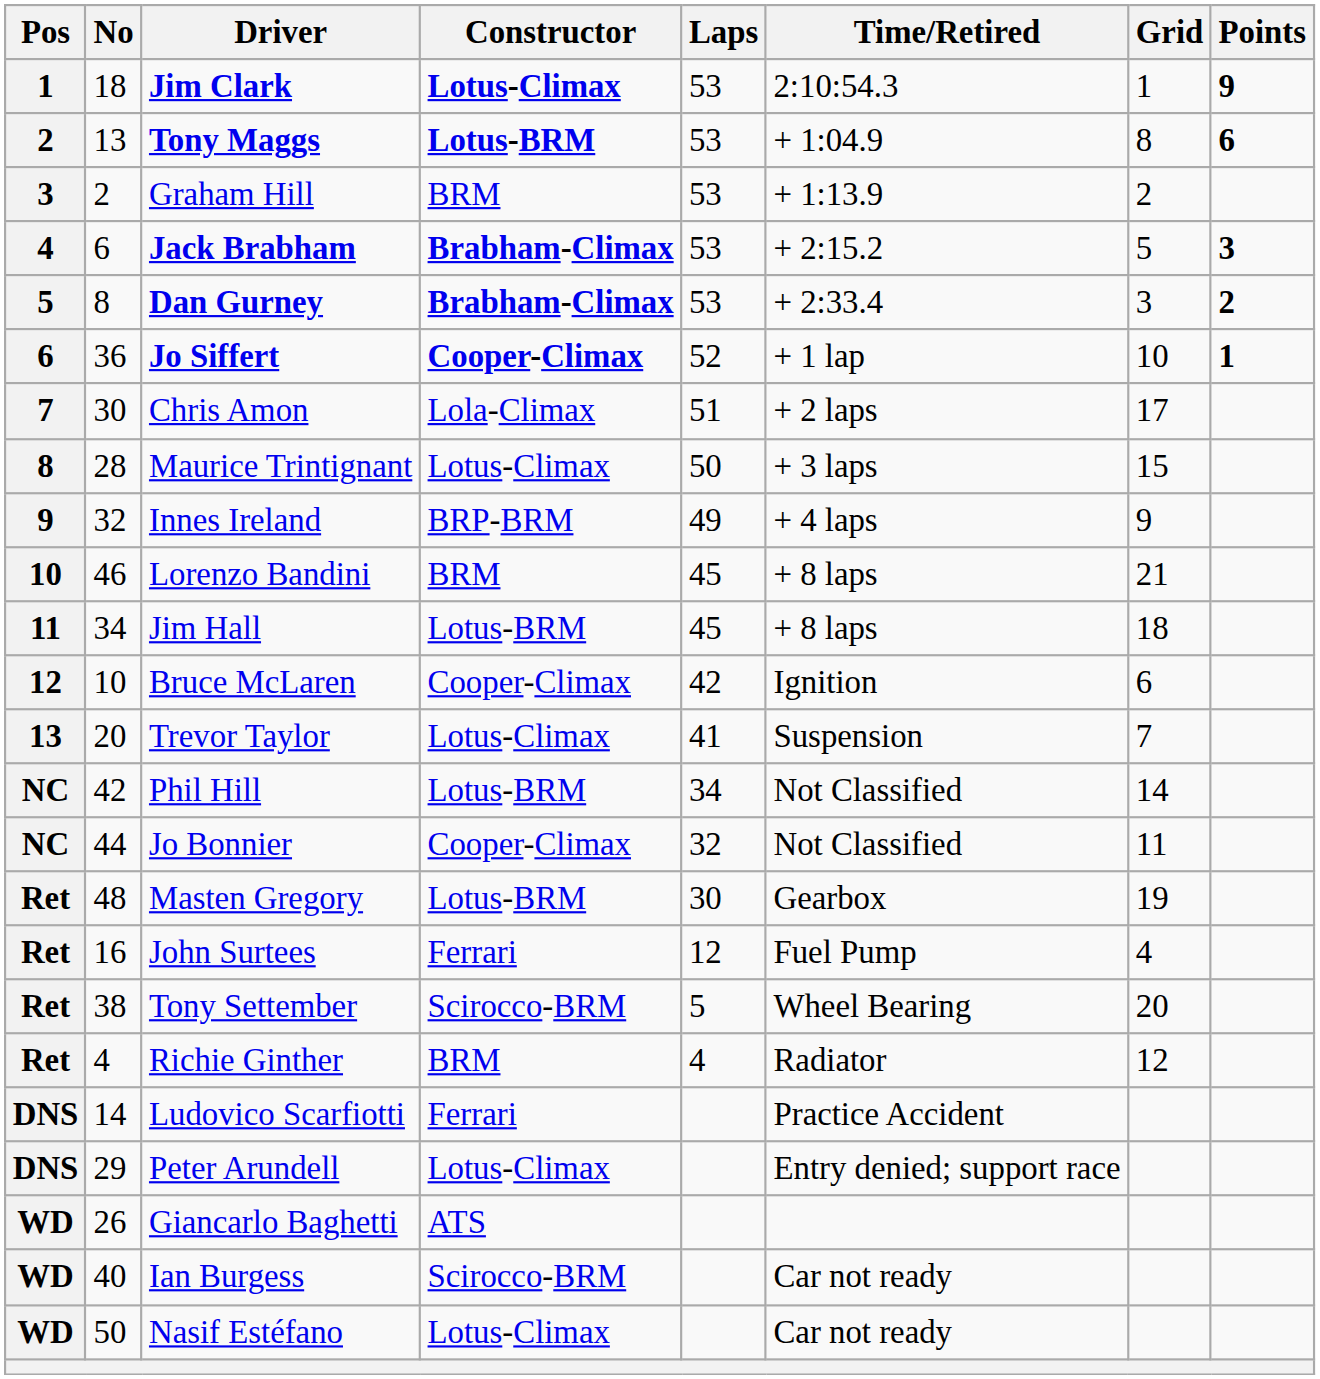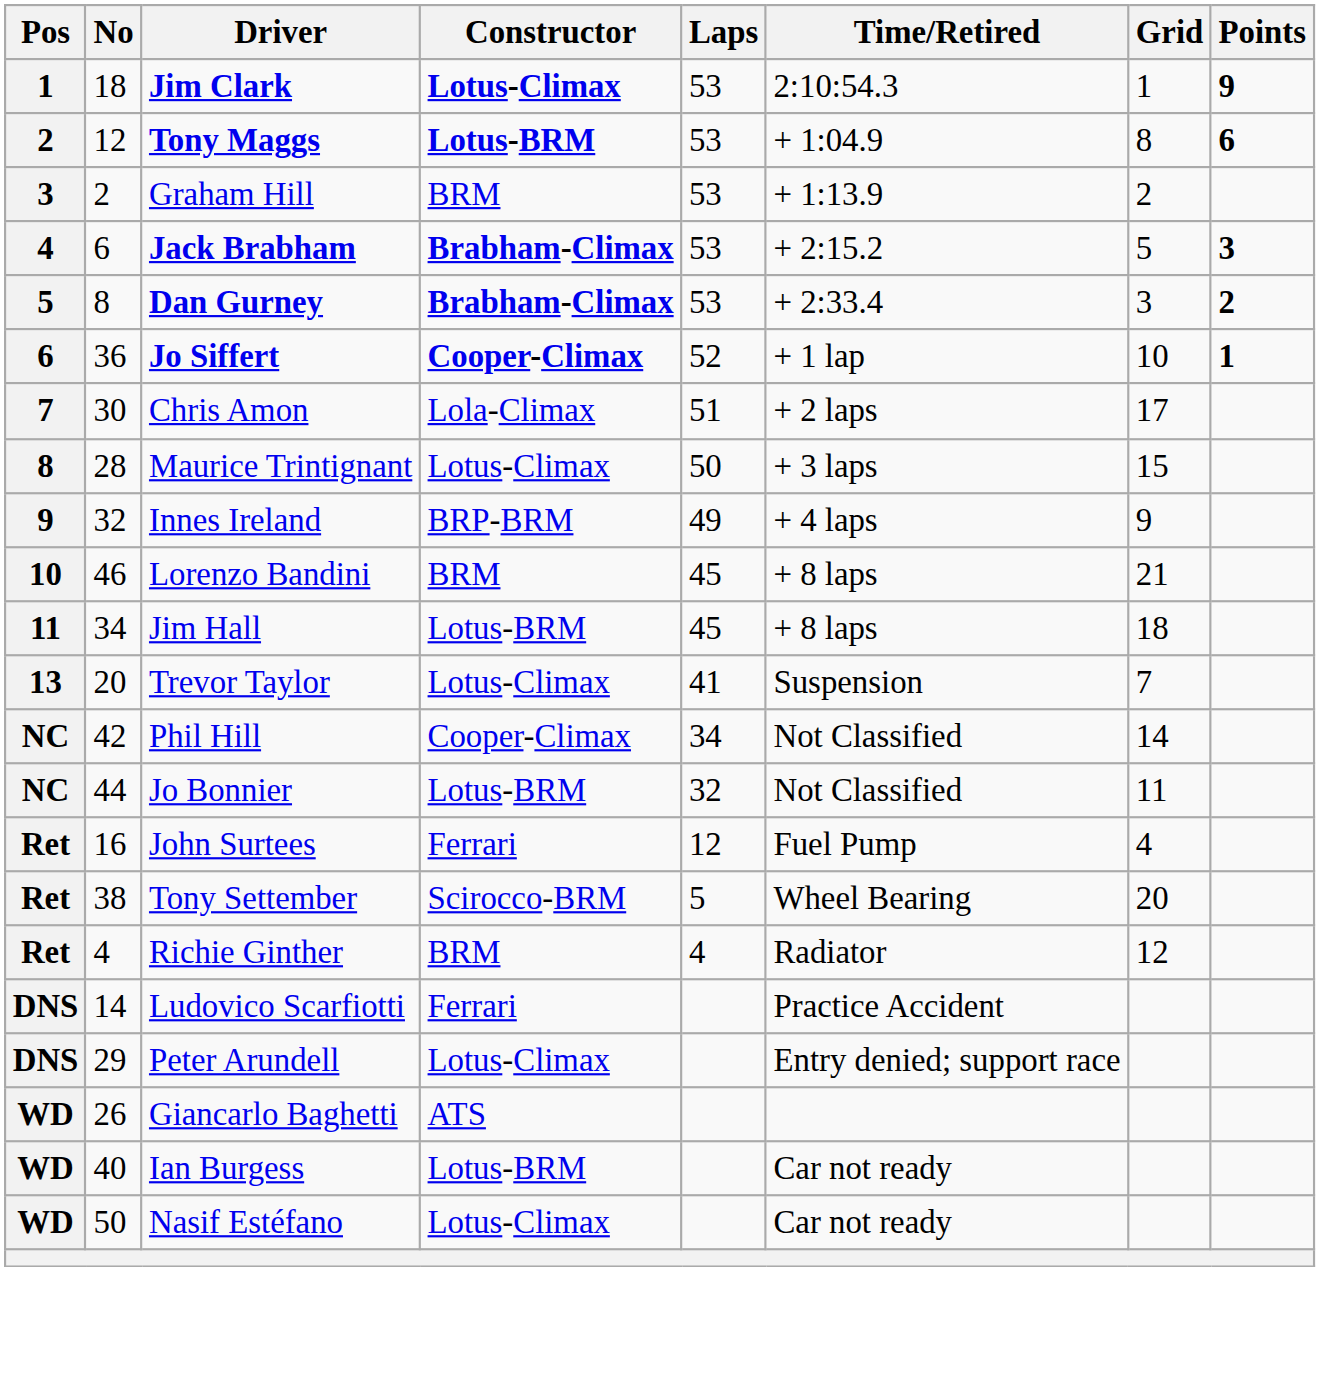Tony Maggs | No: 13 -> 12
- row: 12 | 10 | Bruce McLaren | Cooper-Climax | 42 | Ignition | 6
Phil Hill | Constructor: Lotus-BRM -> Cooper-Climax
Jo Bonnier | Constructor: Cooper-Climax -> Lotus-BRM
- row: Ret | 48 | Masten Gregory | Lotus-BRM | 30 | Gearbox | 19
Ian Burgess | Constructor: Scirocco-BRM -> Lotus-BRM
